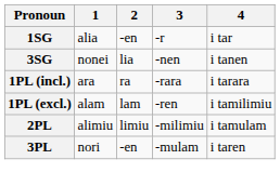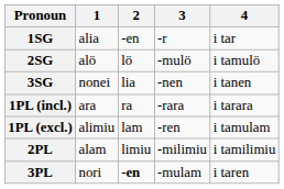+ row: 2SG | alö | lö | -mulö | i tamulö
1PL (excl.) | 1: alam -> alimiu
1PL (excl.) | 4: i tamilimiu -> i tamulam
2PL | 1: alimiu -> alam
2PL | 4: i tamulam -> i tamilimiu
3PL | 2: normal -> bold
